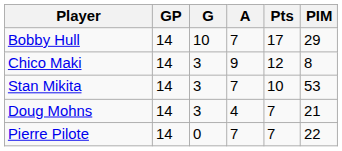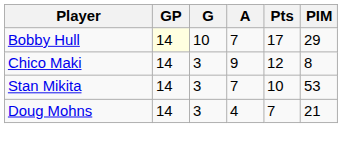Bobby Hull | GP: no background -> lightyellow background
- row: Pierre Pilote | 14 | 0 | 7 | 7 | 22
